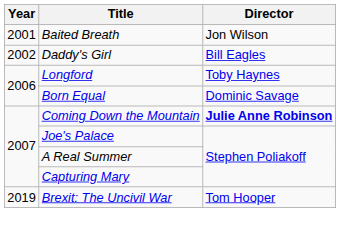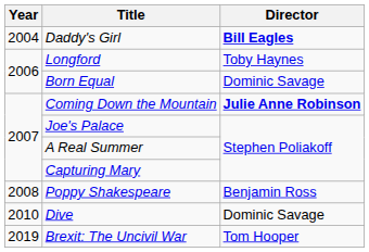- row: 2001 | Baited Breath | Jon Wilson
Daddy's Girl | Year: 2002 -> 2004
Daddy's Girl | Director: normal -> bold
+ row: 2008 | Poppy Shakespeare | Benjamin Ross
+ row: 2010 | Dive | Dominic Savage
